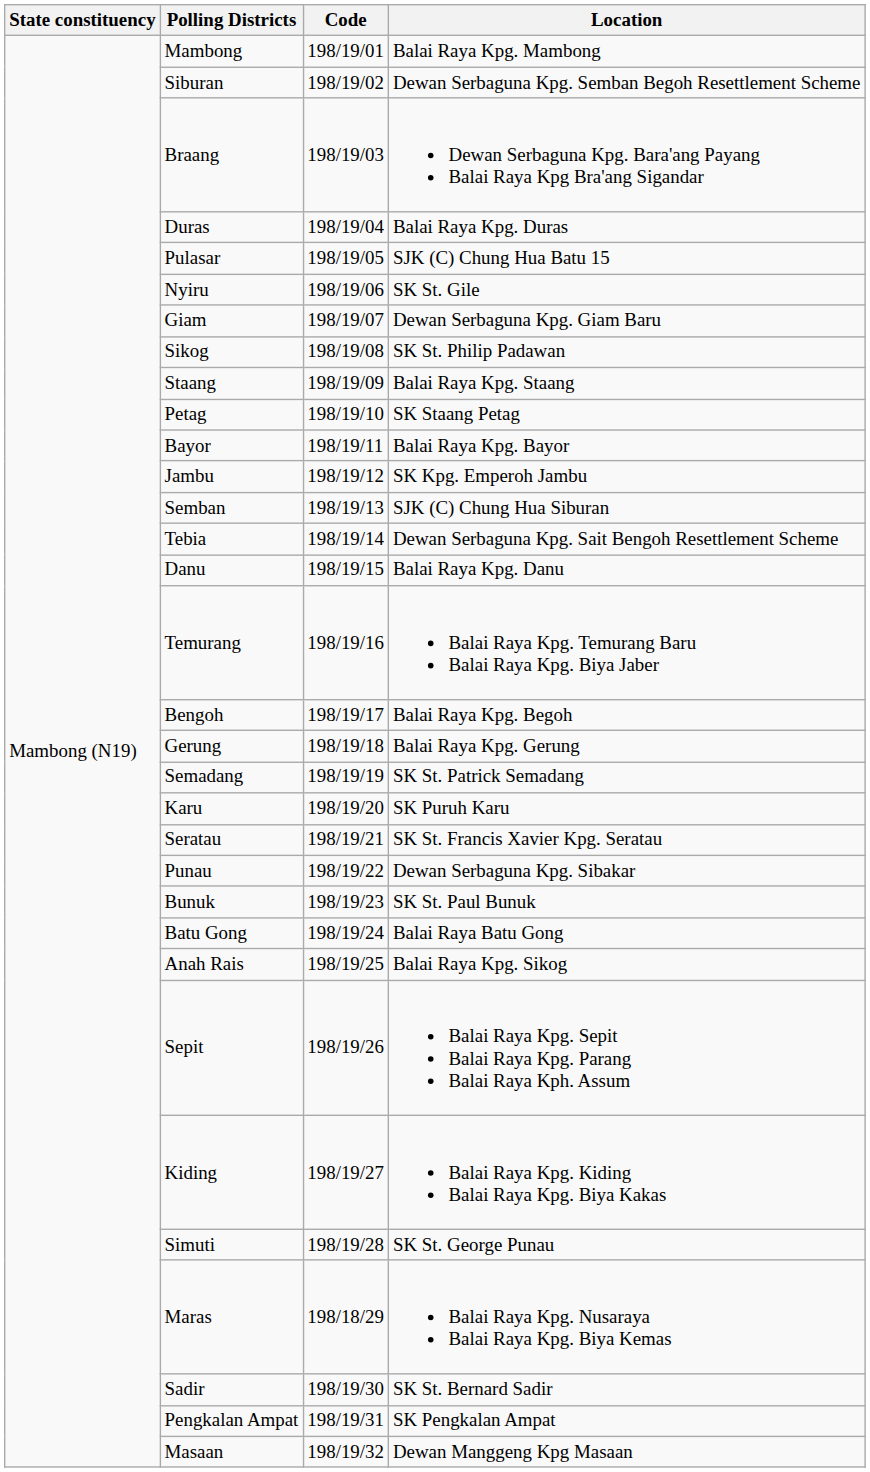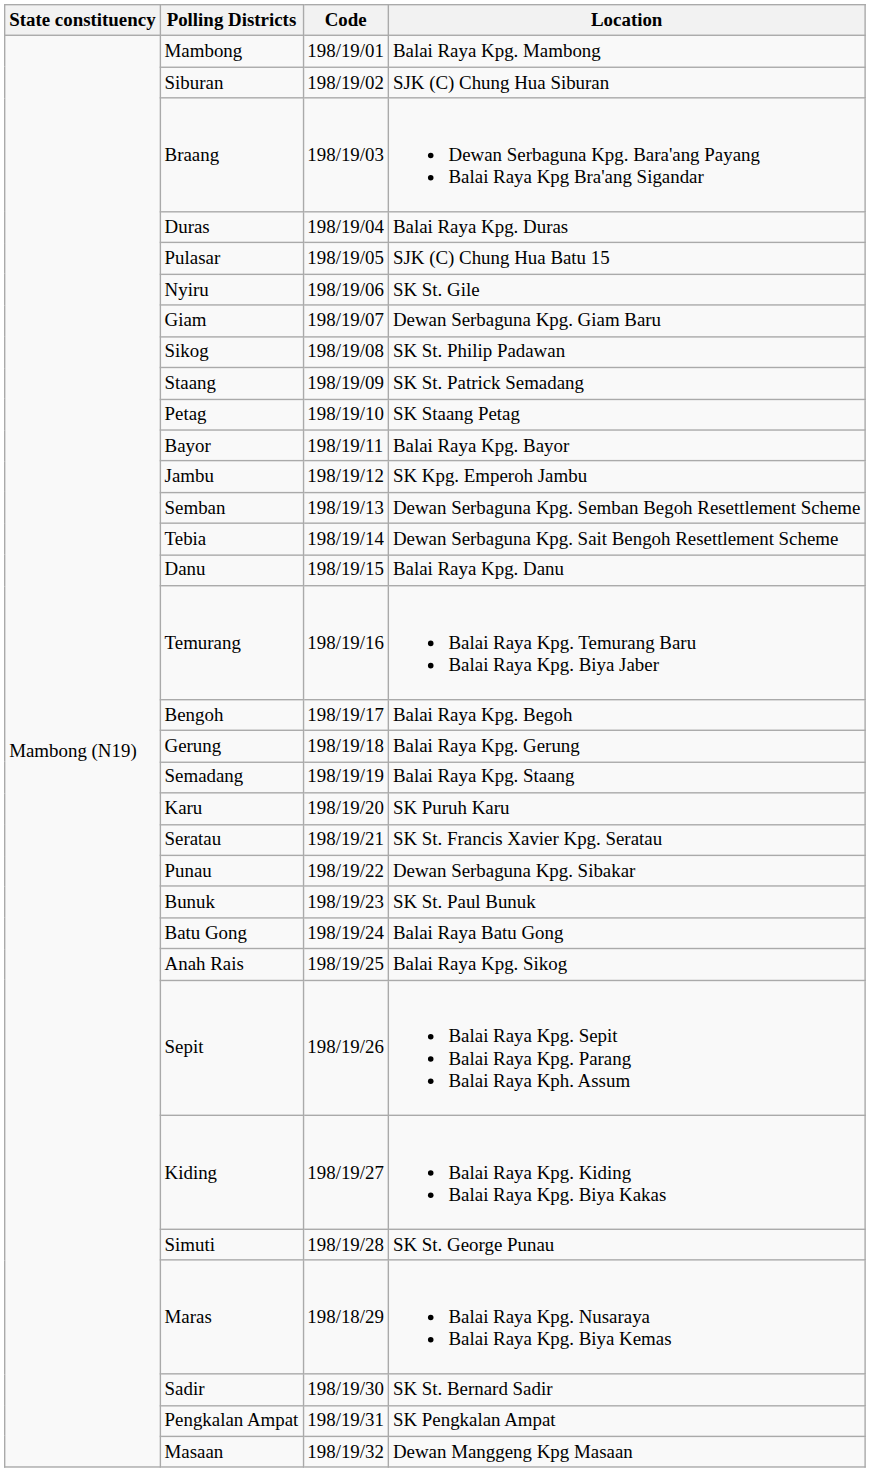Siburan | Location: Dewan Serbaguna Kpg. Semban Begoh Resettlement Scheme -> SJK (C) Chung Hua Siburan
Staang | Location: Balai Raya Kpg. Staang -> SK St. Patrick Semadang
Semban | Location: SJK (C) Chung Hua Siburan -> Dewan Serbaguna Kpg. Semban Begoh Resettlement Scheme
Semadang | Location: SK St. Patrick Semadang -> Balai Raya Kpg. Staang
